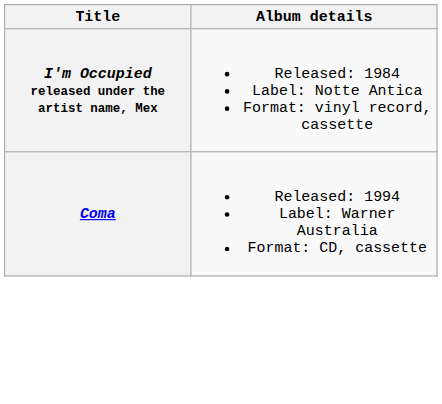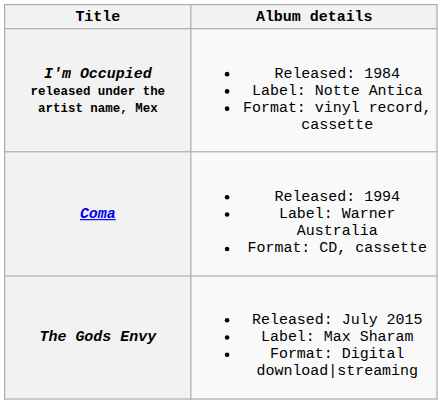+ row: The Gods Envy | Released: July 2015 Label: Max Sharam Format: Digital download|streaming
